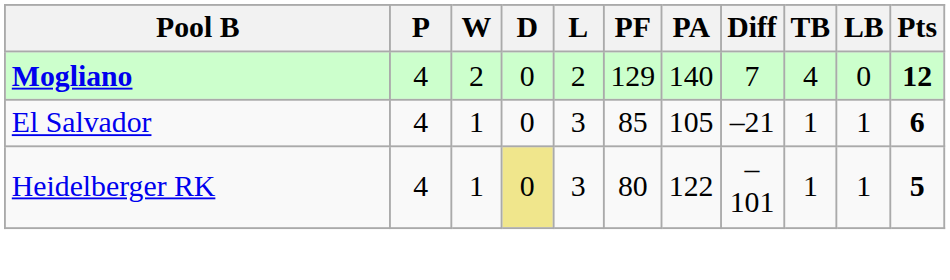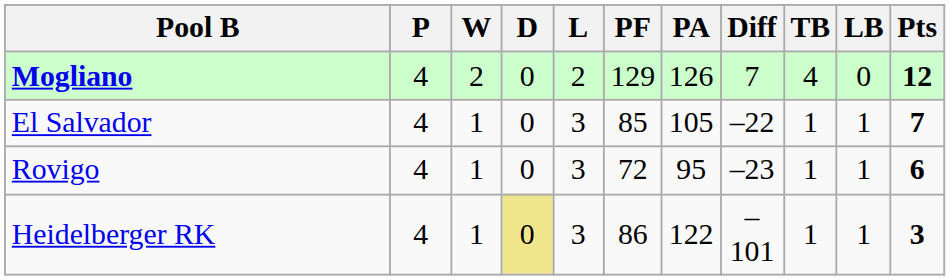Mogliano | PA: 140 -> 126
El Salvador | Diff: –21 -> –22
El Salvador | Pts: 6 -> 7
+ row: Rovigo | 4 | 1 | 0 | 3 | 72 | 95 | –23 | 1 | 1 | 6
Heidelberger RK | PF: 80 -> 86
Heidelberger RK | Pts: 5 -> 3
